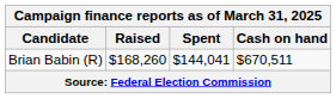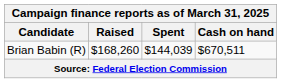Brian Babin (R) | Spent: $144,041 -> $144,039
